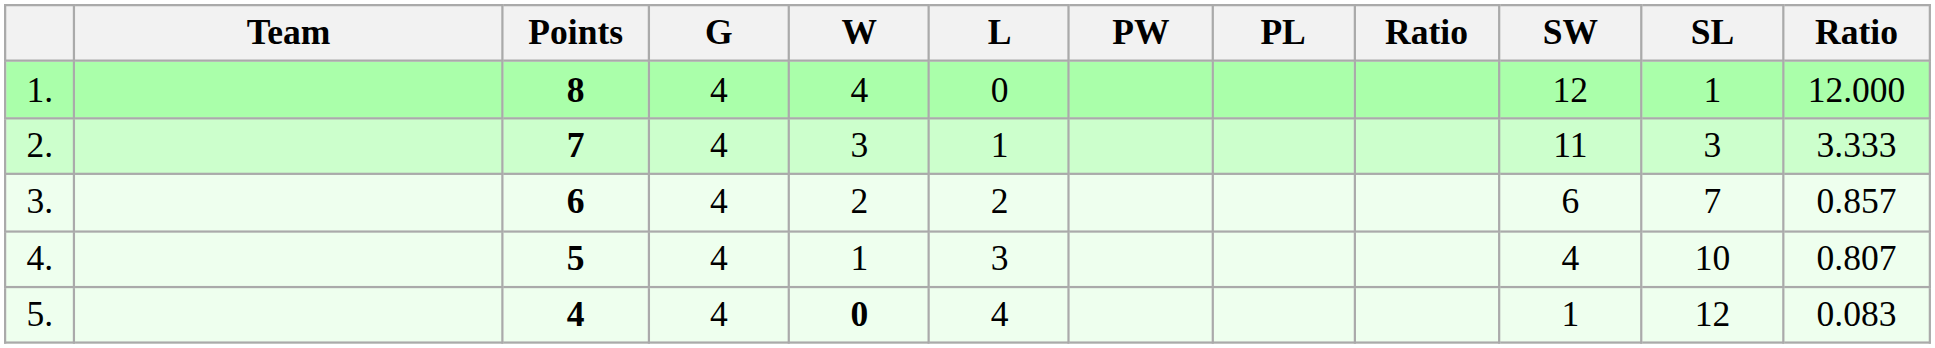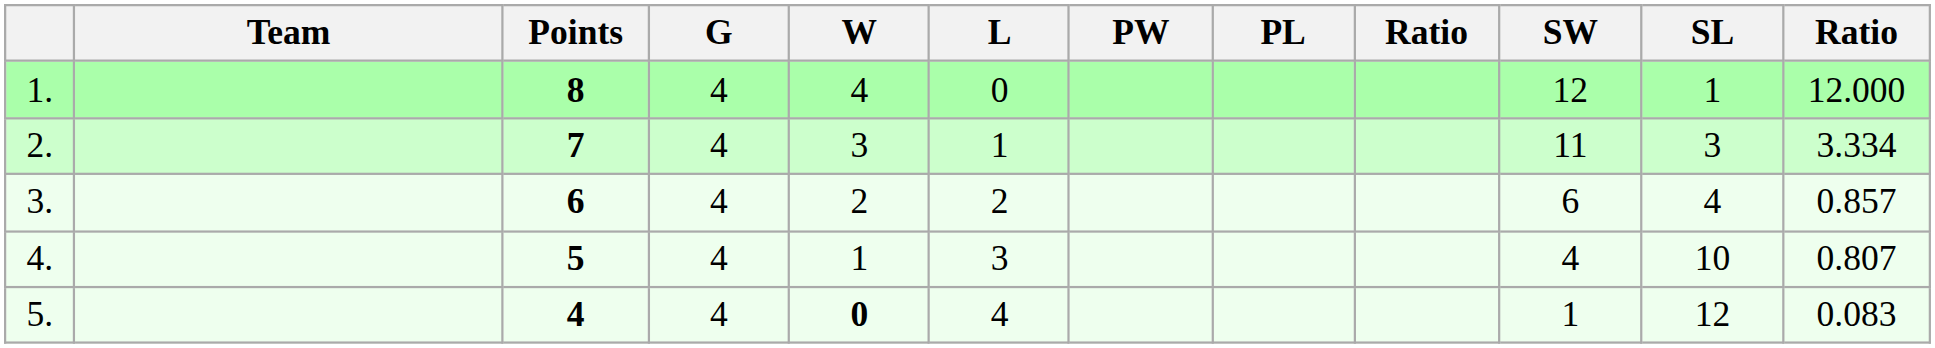2. | column 12: 3.333 -> 3.334
3. | SL: 7 -> 4
